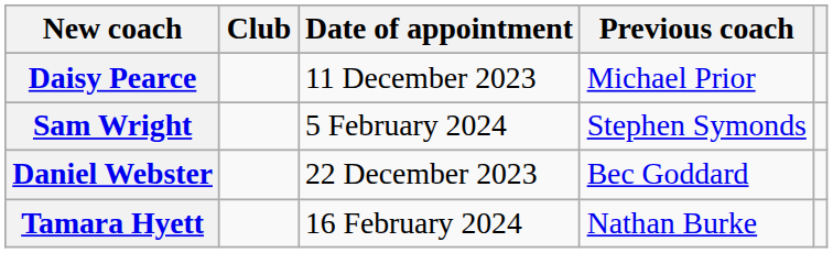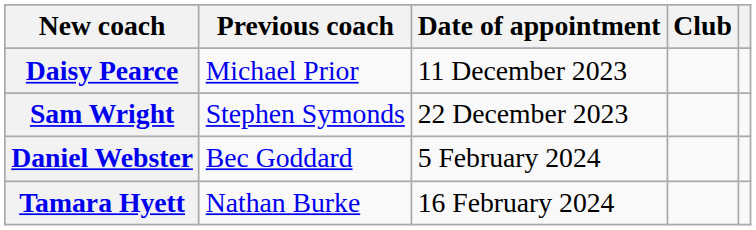columns swapped: Club <-> Previous coach
Sam Wright | Date of appointment: 5 February 2024 -> 22 December 2023
Daniel Webster | Date of appointment: 22 December 2023 -> 5 February 2024
